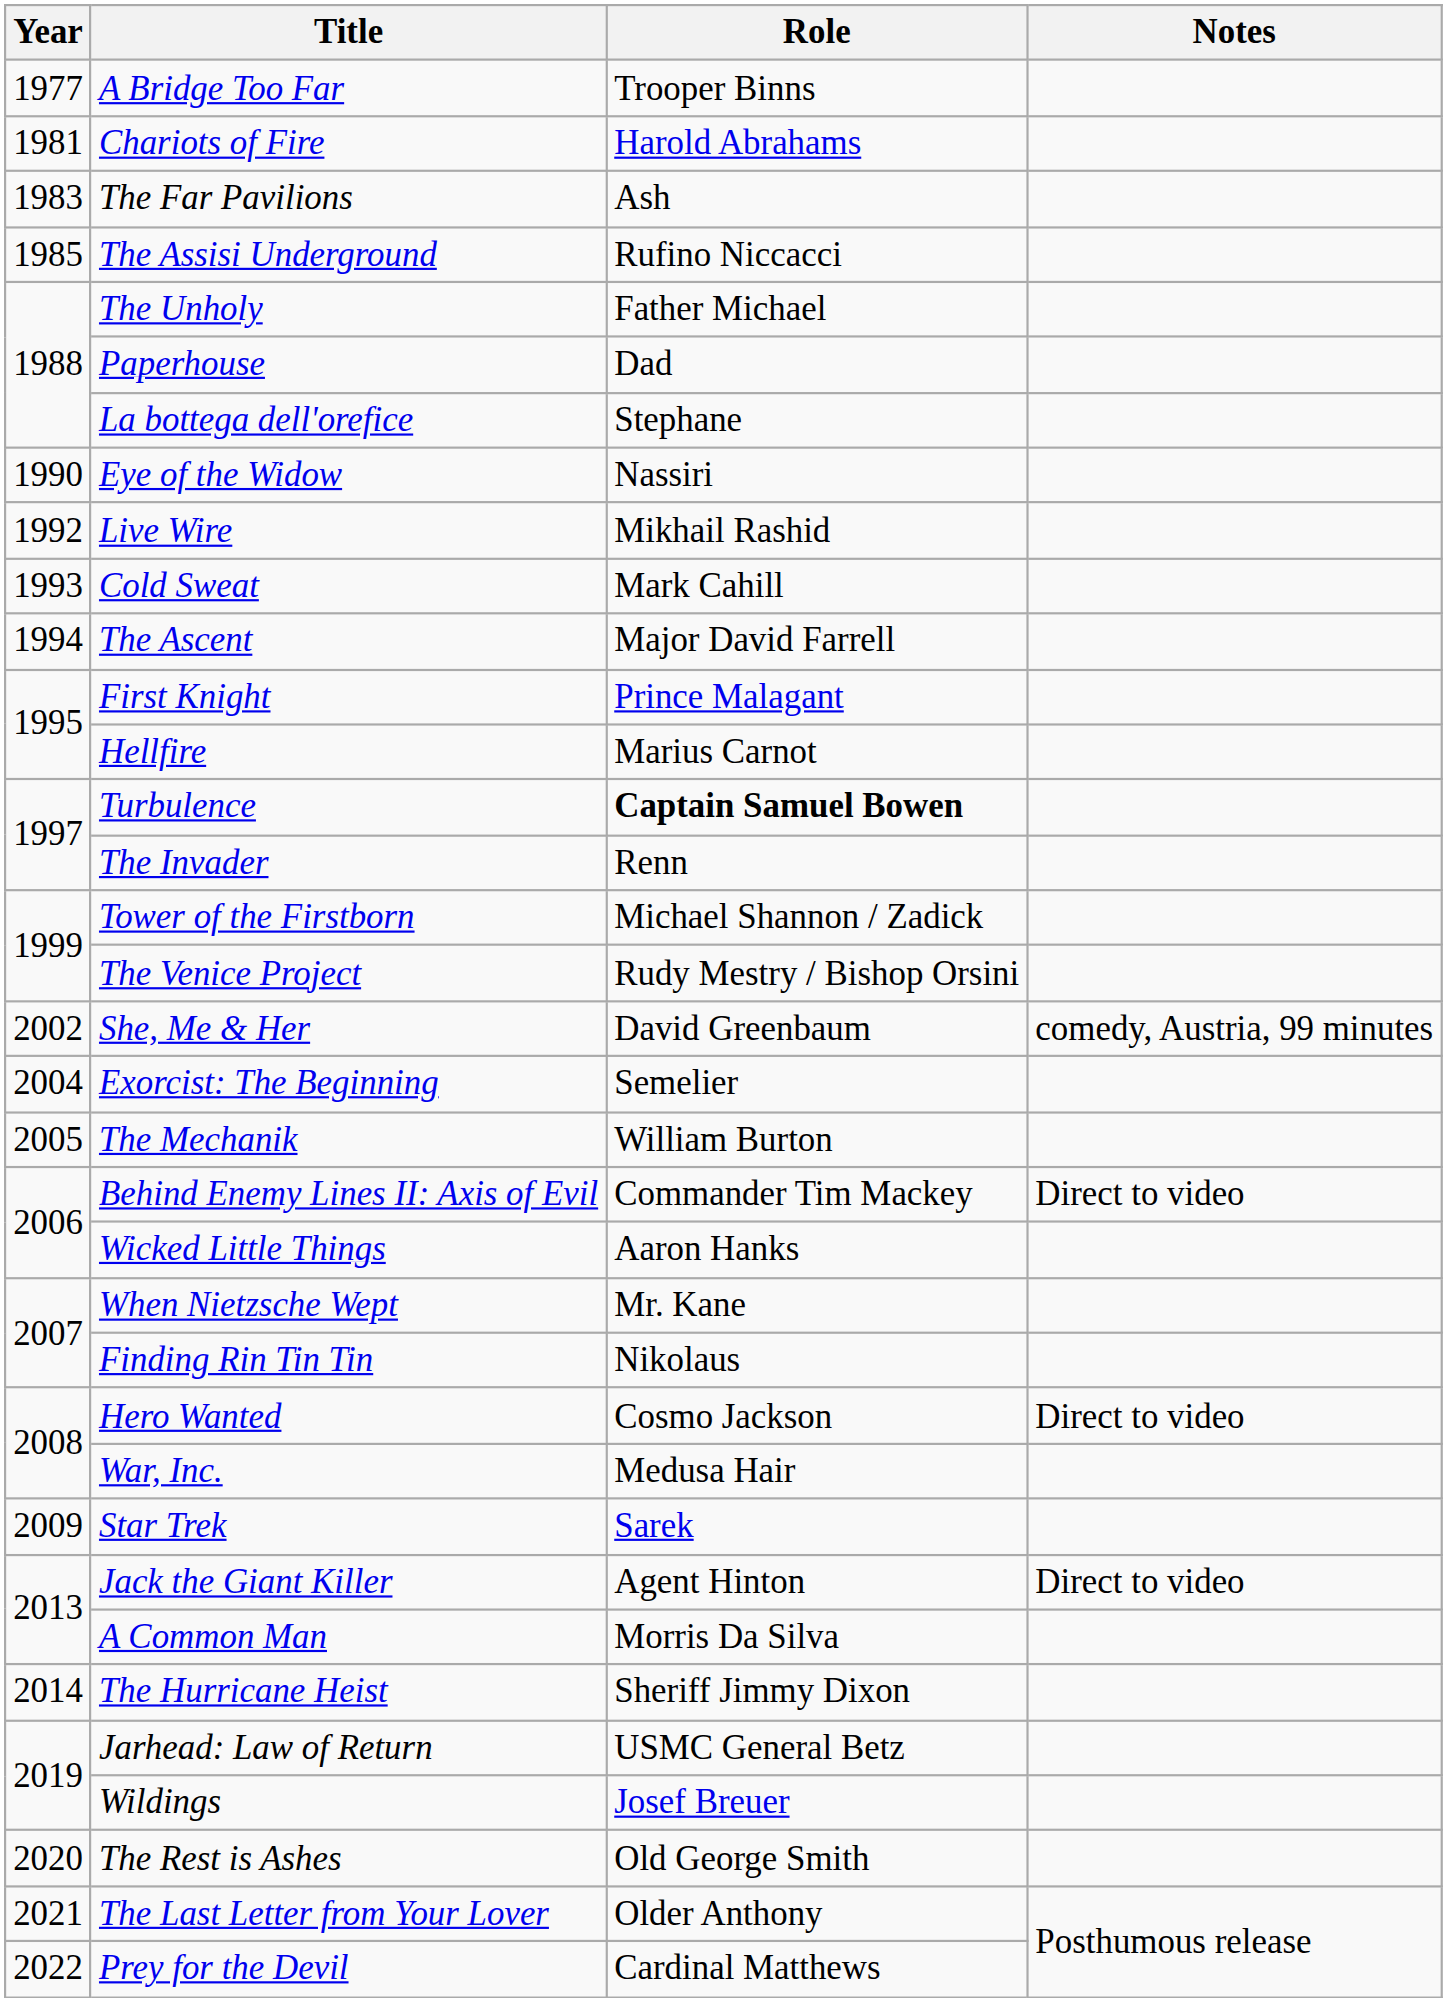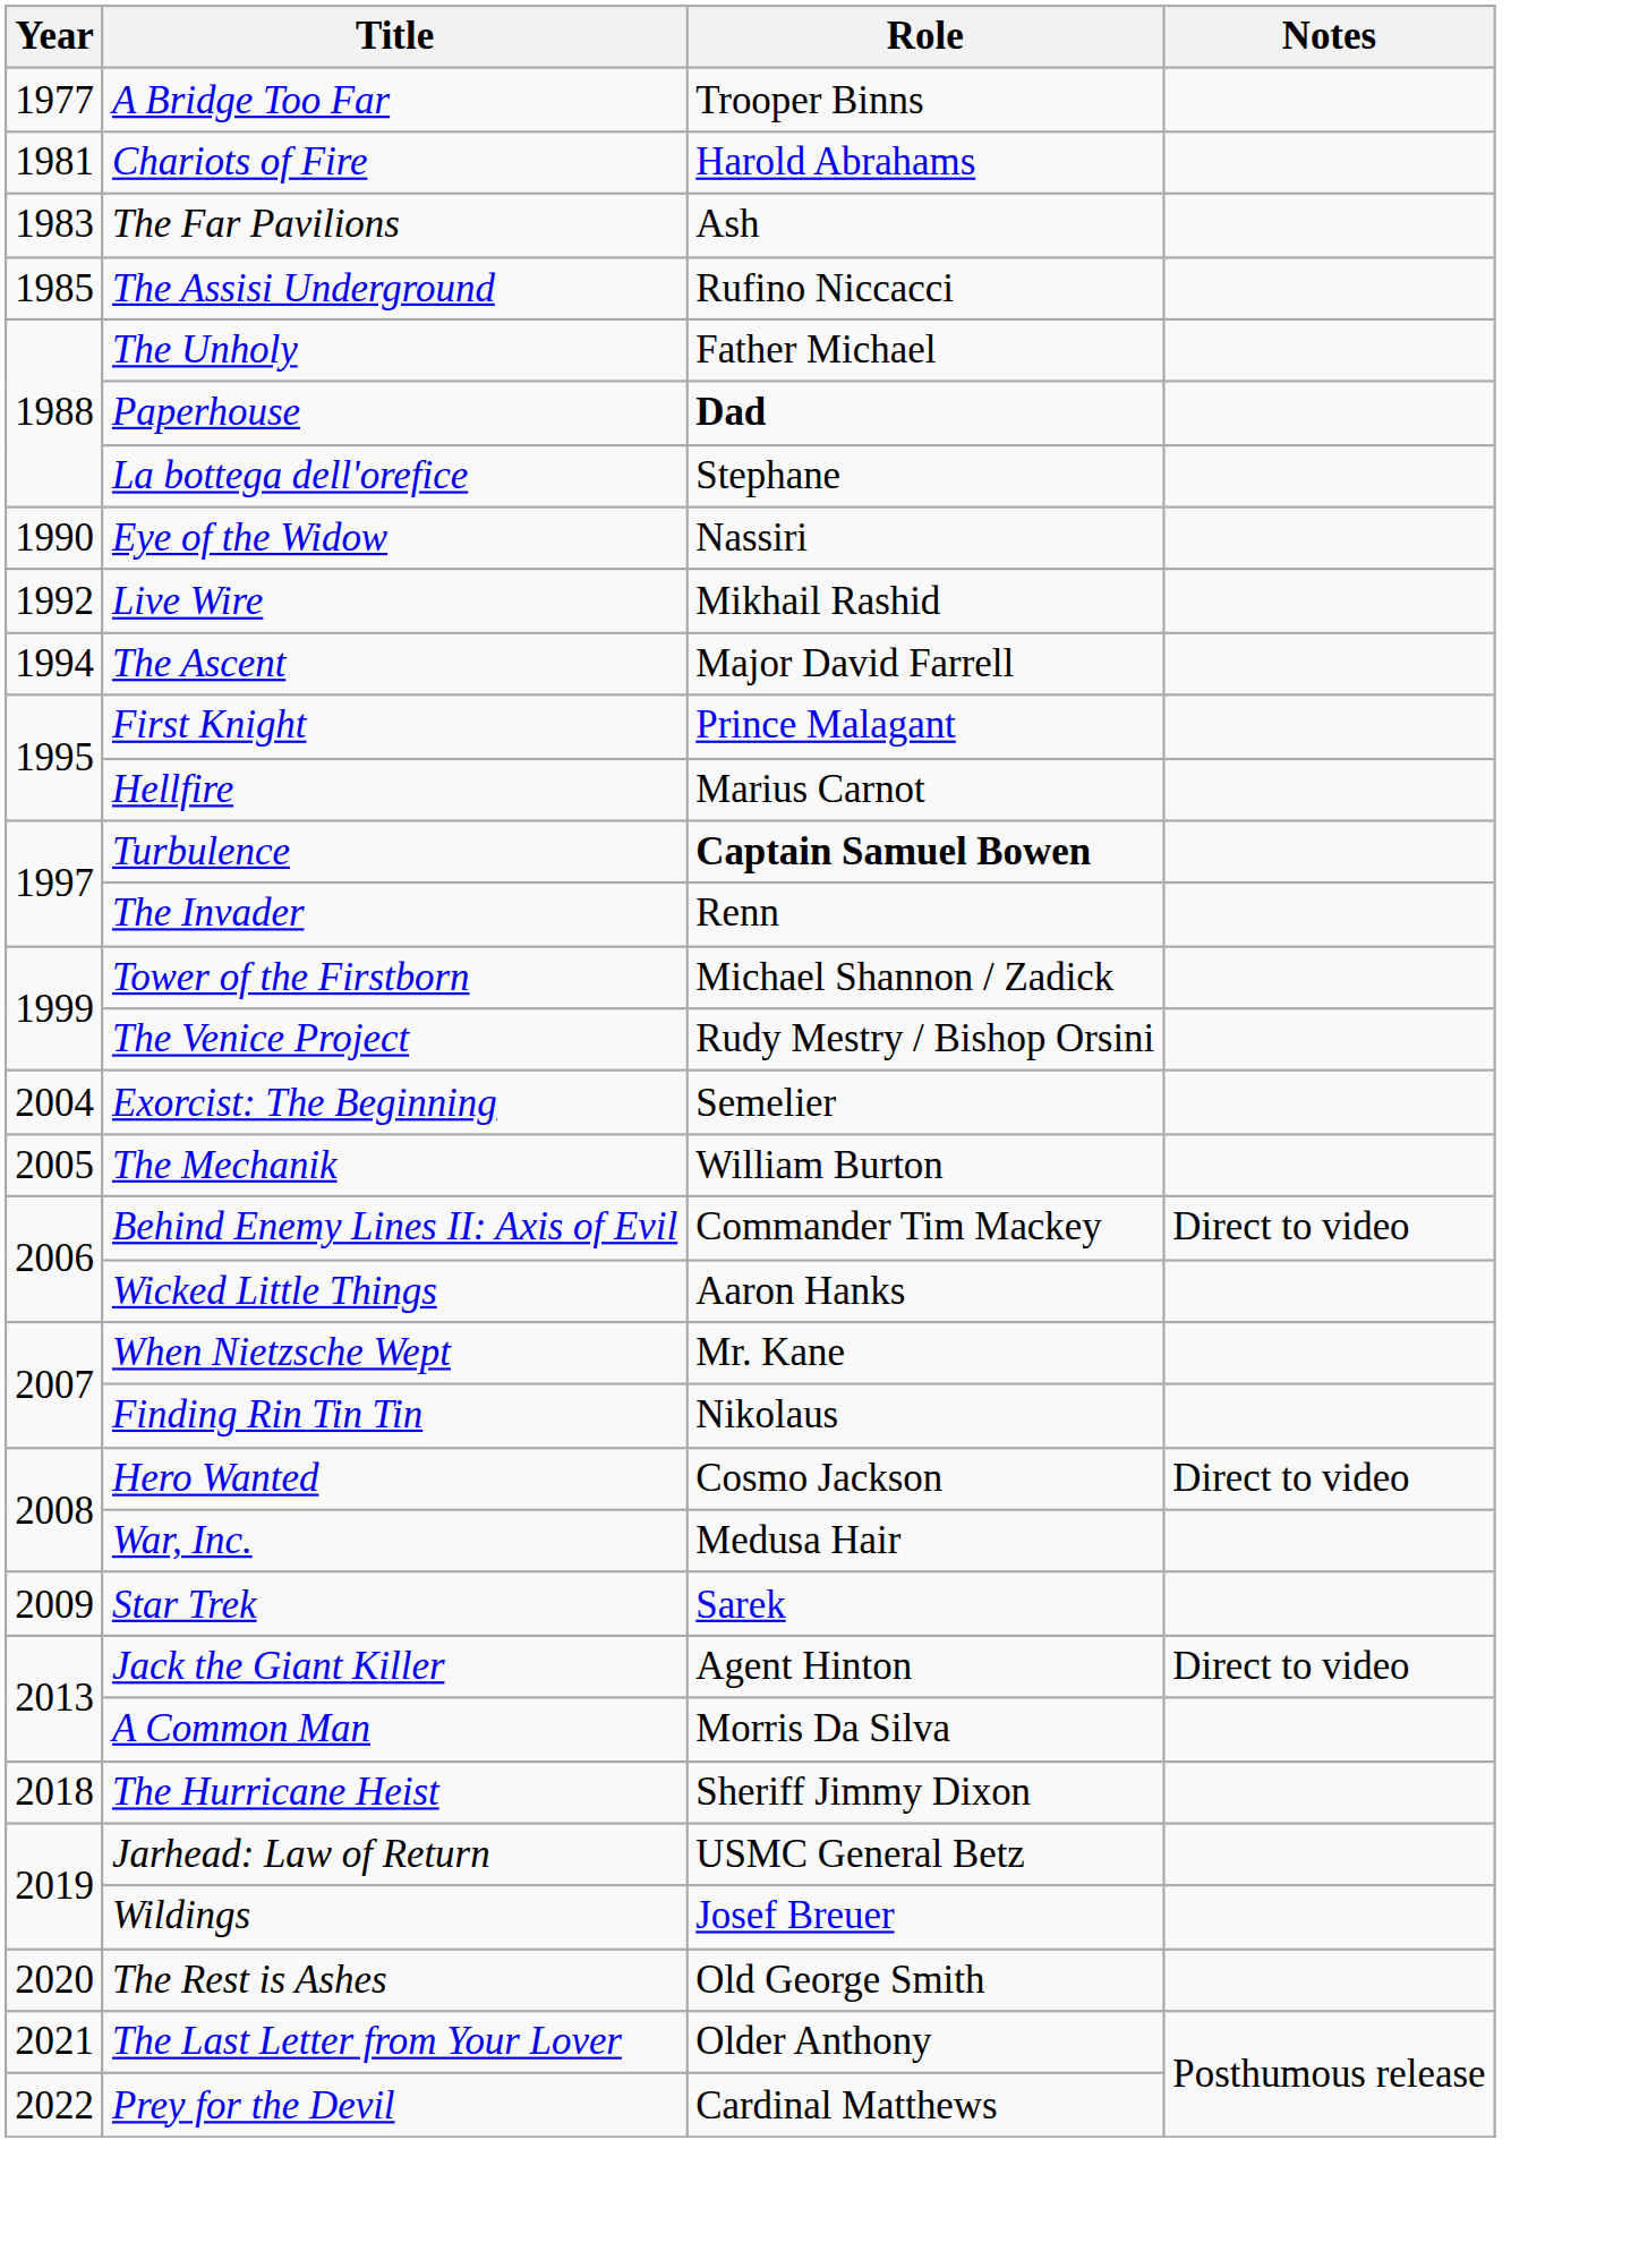Paperhouse | Role: normal -> bold
- row: 1993 | Cold Sweat | Mark Cahill
- row: 2002 | She, Me & Her | David Greenbaum | comedy, Austria, 99 minutes
The Hurricane Heist | Year: 2014 -> 2018
